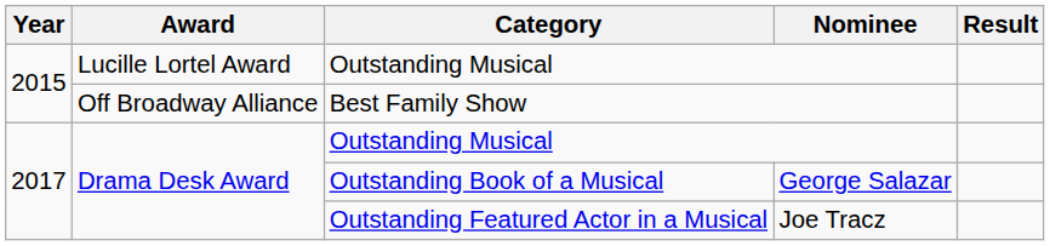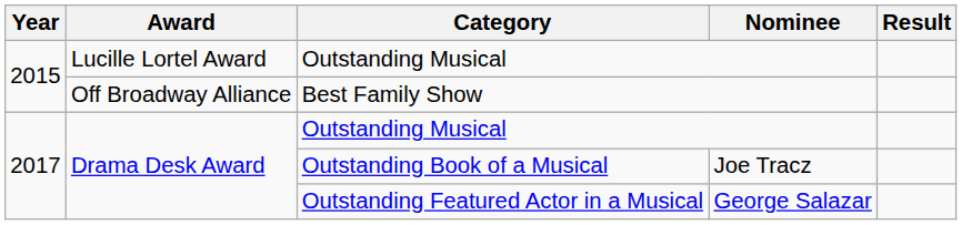Outstanding Book of a Musical | Nominee: George Salazar -> Joe Tracz
Outstanding Featured Actor in a Musical | Nominee: Joe Tracz -> George Salazar
